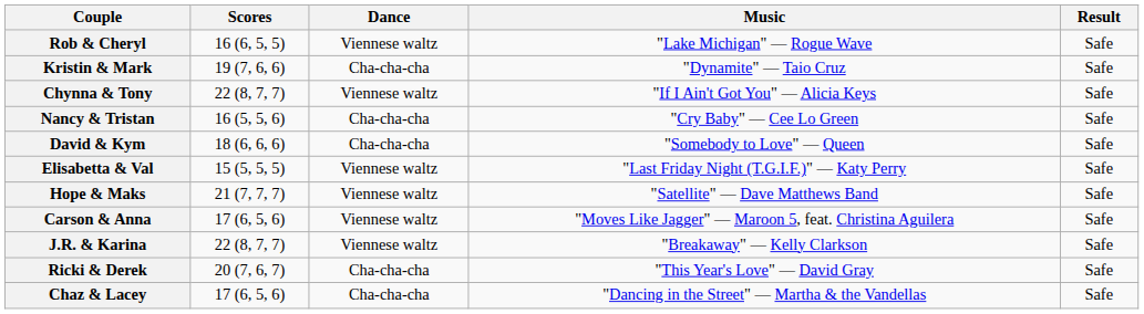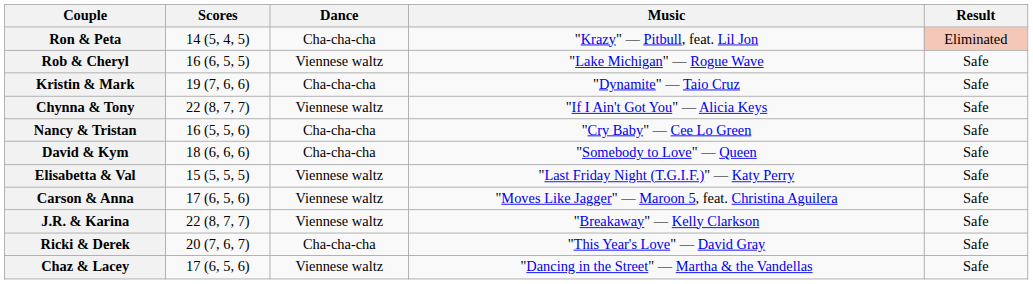+ row: Ron & Peta | 14 (5, 4, 5) | Cha-cha-cha | "Krazy" — Pitbull, feat. Lil Jon | Eliminated
- row: Hope & Maks | 21 (7, 7, 7) | Viennese waltz | "Satellite" — Dave Matthews Band | Safe
Chaz & Lacey | Dance: Cha-cha-cha -> Viennese waltz
